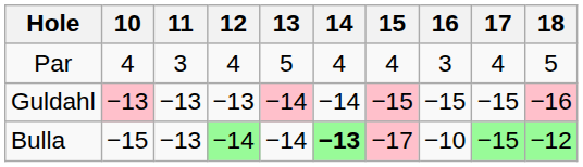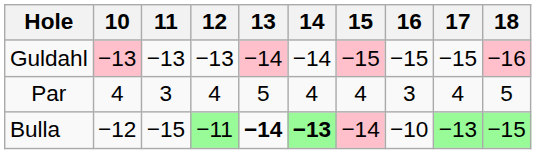rows swapped: Par <-> Guldahl
Bulla | 10: −15 -> −12
Bulla | 11: −13 -> −15
Bulla | 12: −14 -> −11
Bulla | 13: normal -> bold
Bulla | 15: −17 -> −14
Bulla | 17: −15 -> −13
Bulla | 18: −12 -> −15
